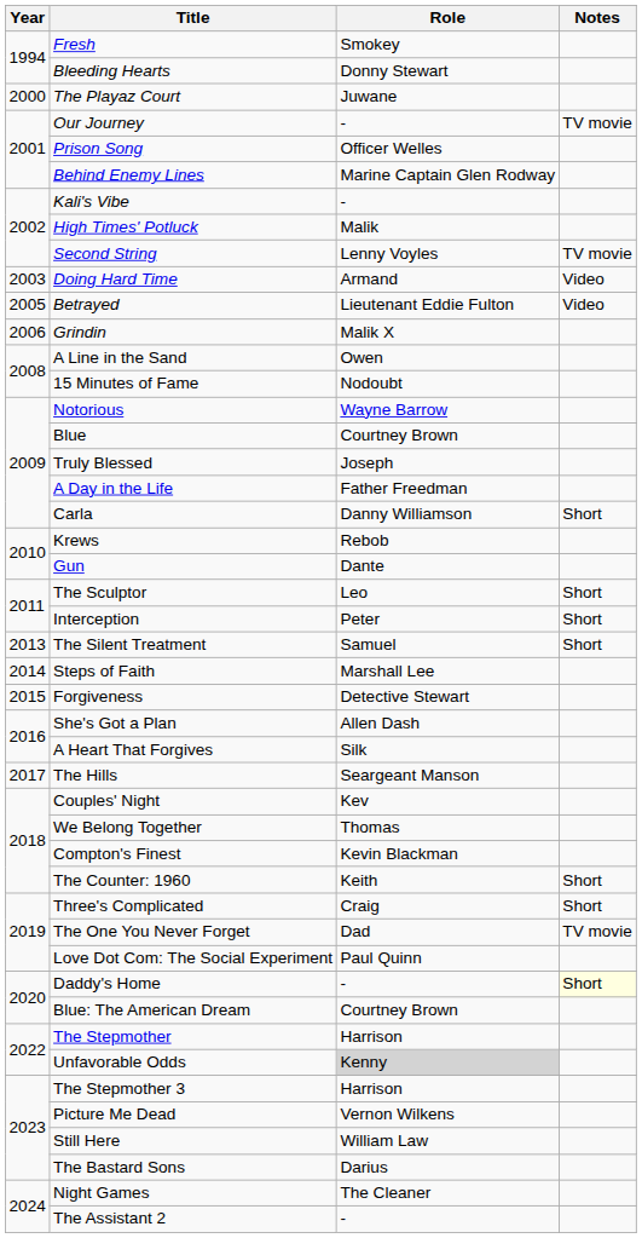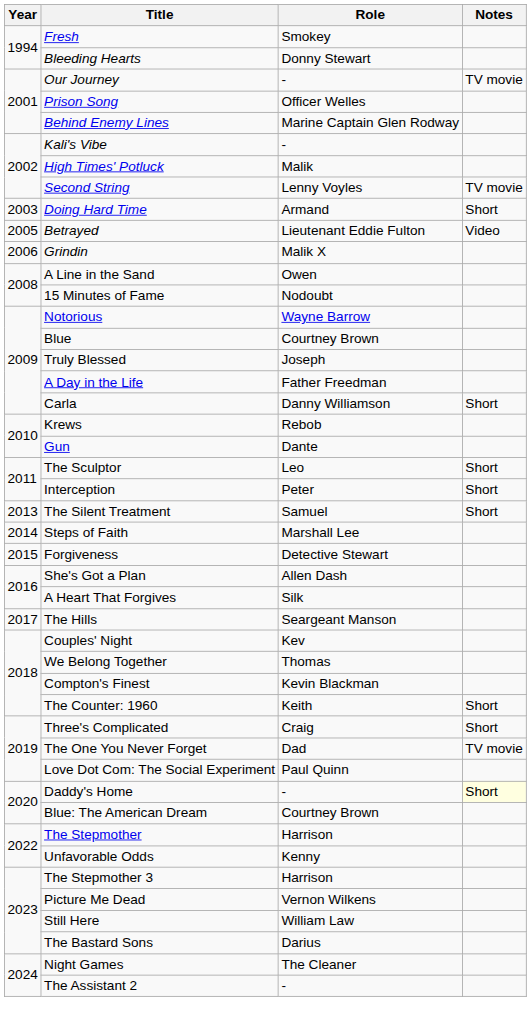- row: 2000 | The Playaz Court | Juwane
Doing Hard Time | Notes: Video -> Short
Unfavorable Odds | Role: lightgrey background -> no background
